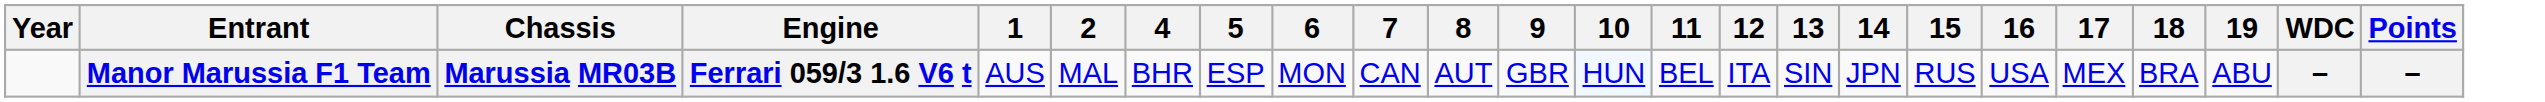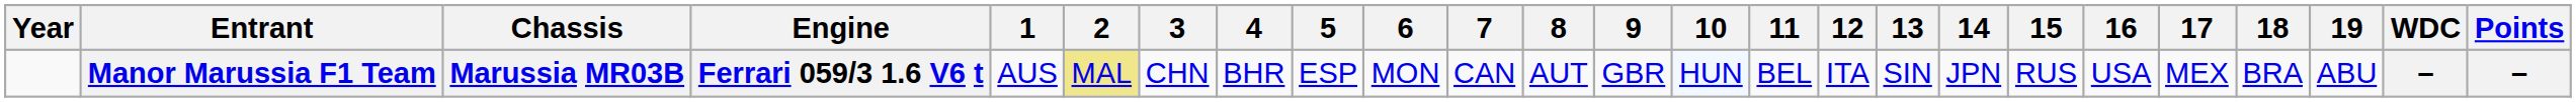+ column: 3 | CHN
Manor Marussia F1 Team | 2: no background -> khaki background
